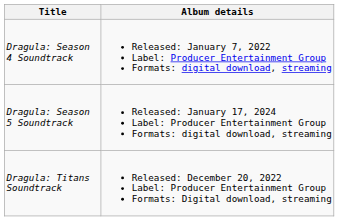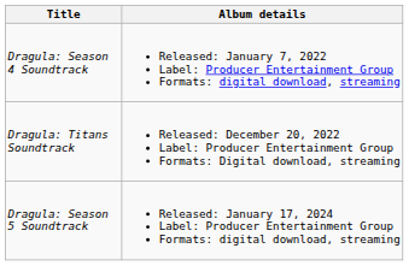rows swapped: Dragula: Titans Soundtrack <-> Dragula: Season 5 Soundtrack
